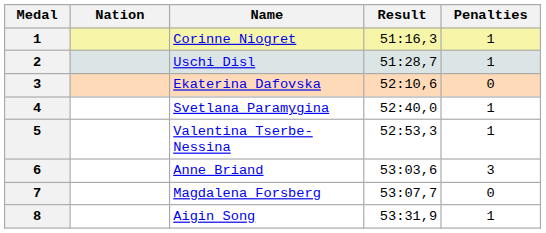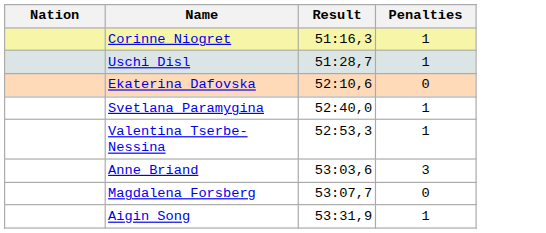- column: Medal | 1 | 2 | 3 | 4 | 5 | 6 | 7 | 8
